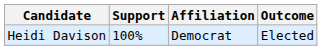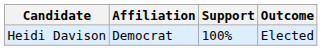columns swapped: Affiliation <-> Support
